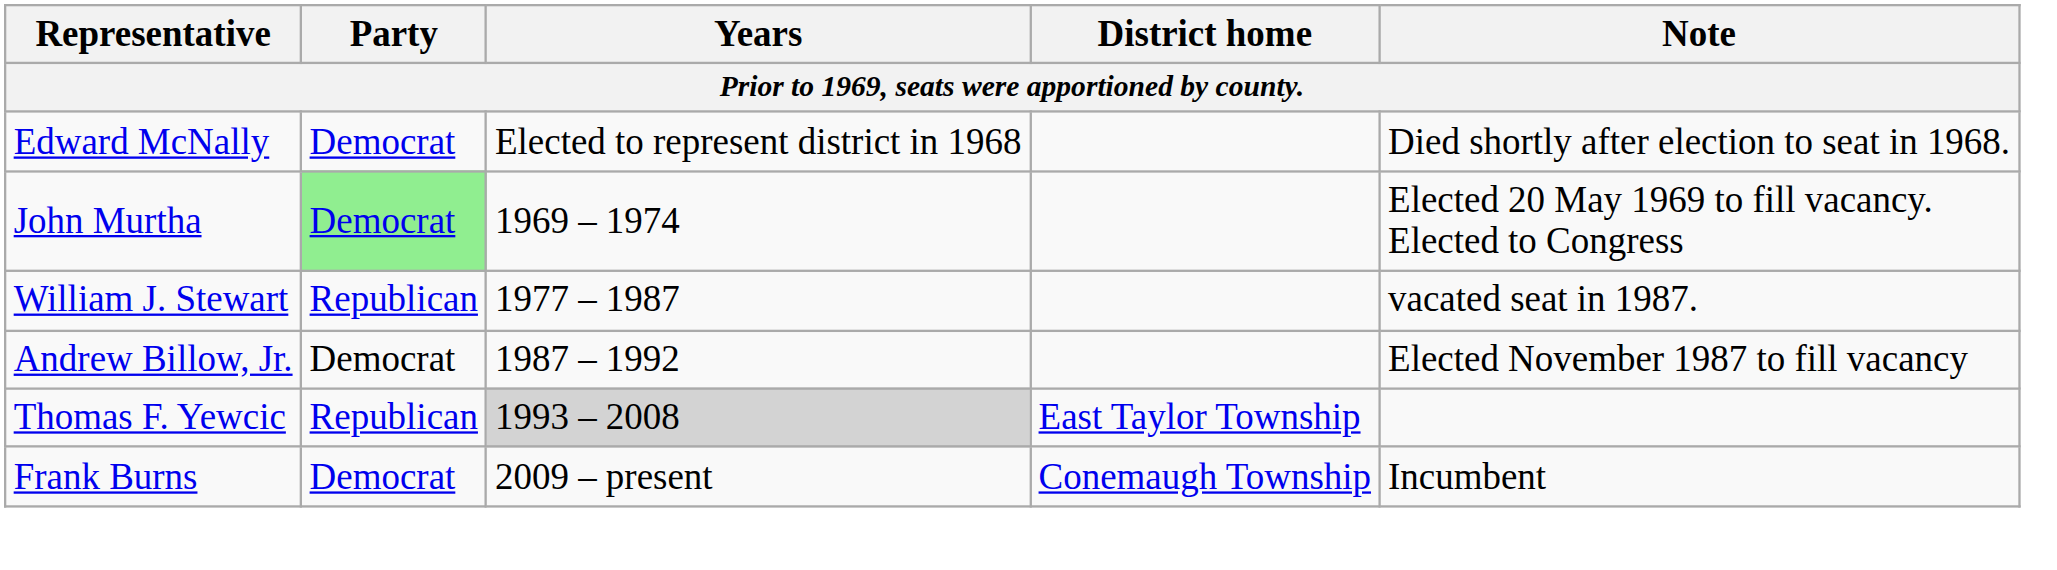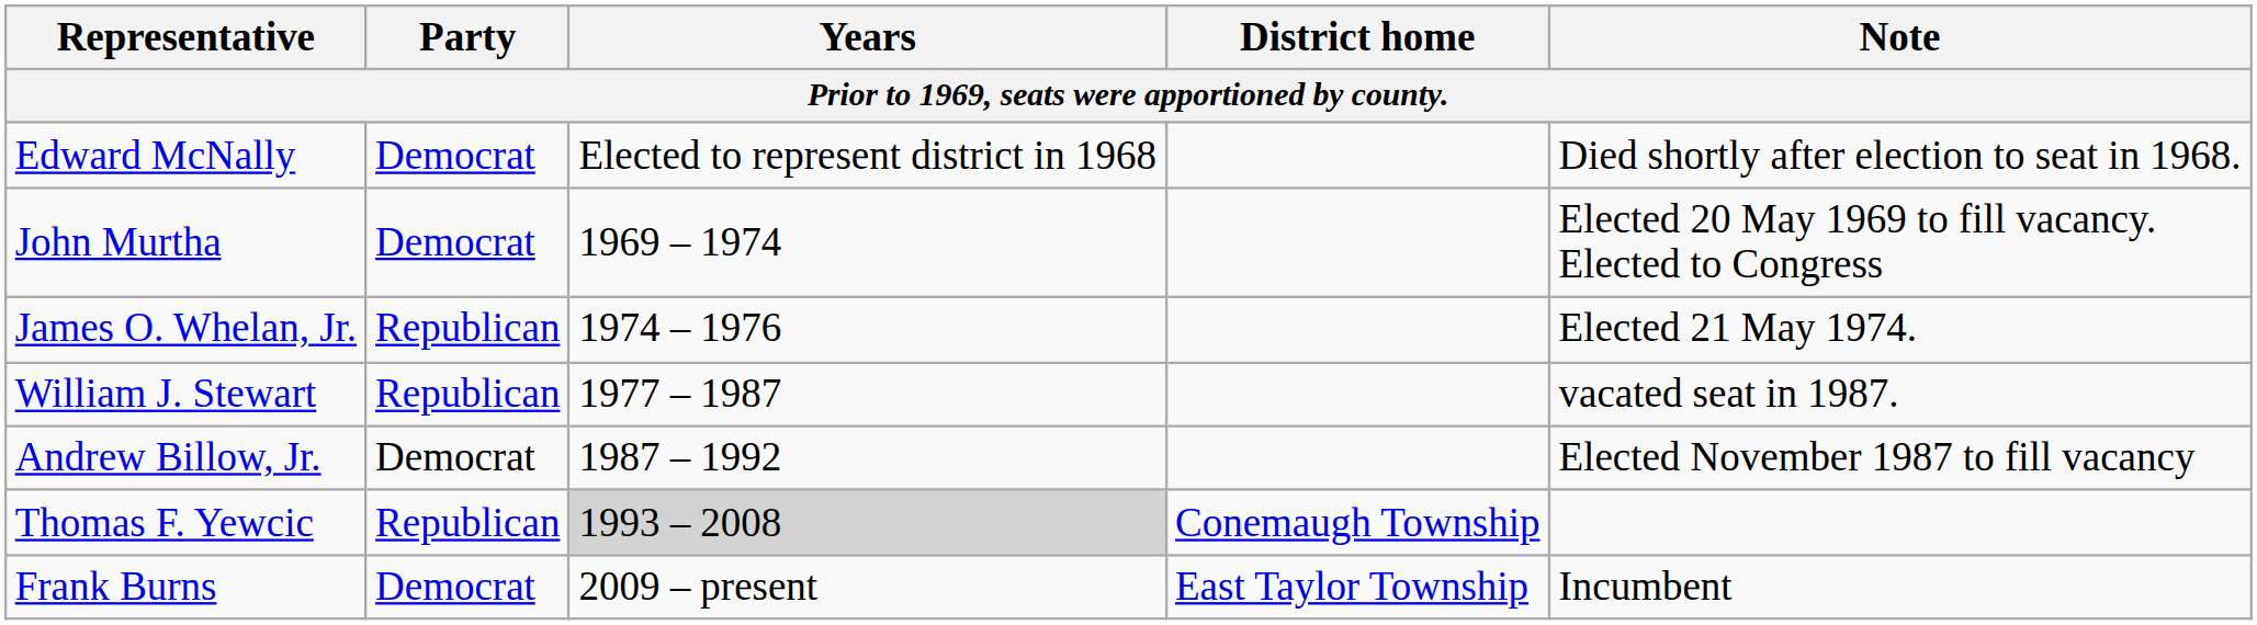John Murtha | Party: lightgreen background -> no background
+ row: James O. Whelan, Jr. | Republican | 1974 – 1976 | Elected 21 May 1974.
Thomas F. Yewcic | District home: East Taylor Township -> Conemaugh Township
Frank Burns | District home: Conemaugh Township -> East Taylor Township
